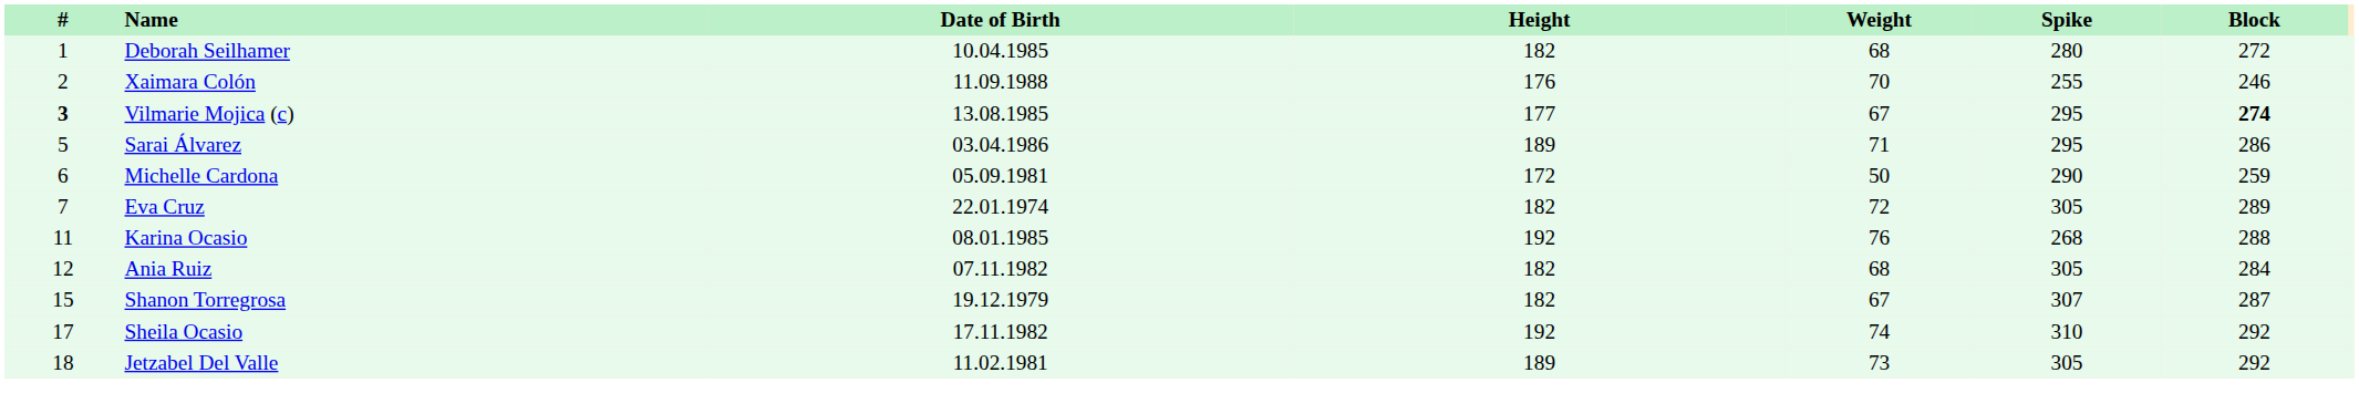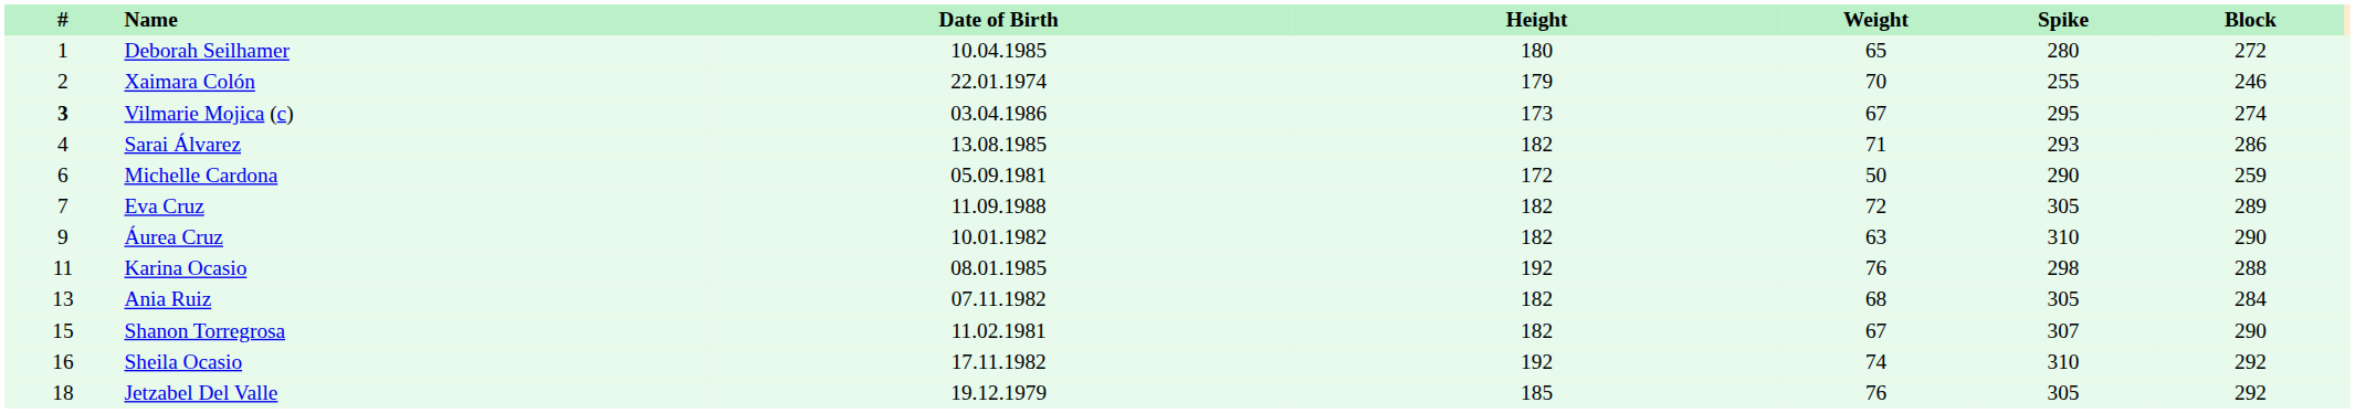Deborah Seilhamer | Height: 182 -> 180
Deborah Seilhamer | Weight: 68 -> 65
Xaimara Colón | Date of Birth: 11.09.1988 -> 22.01.1974
Xaimara Colón | Height: 176 -> 179
Vilmarie Mojica (c) | Date of Birth: 13.08.1985 -> 03.04.1986
Vilmarie Mojica (c) | Height: 177 -> 173
Vilmarie Mojica (c) | Block: bold -> normal
Sarai Álvarez | #: 5 -> 4
Sarai Álvarez | Date of Birth: 03.04.1986 -> 13.08.1985
Sarai Álvarez | Height: 189 -> 182
Sarai Álvarez | Spike: 295 -> 293
Eva Cruz | Date of Birth: 22.01.1974 -> 11.09.1988
+ row: 9 | Áurea Cruz | 10.01.1982 | 182 | 63 | 310 | 290
Karina Ocasio | Spike: 268 -> 298
Ania Ruiz | #: 12 -> 13
Shanon Torregrosa | Date of Birth: 19.12.1979 -> 11.02.1981
Shanon Torregrosa | Block: 287 -> 290
Sheila Ocasio | #: 17 -> 16
Jetzabel Del Valle | Date of Birth: 11.02.1981 -> 19.12.1979
Jetzabel Del Valle | Height: 189 -> 185
Jetzabel Del Valle | Weight: 73 -> 76
